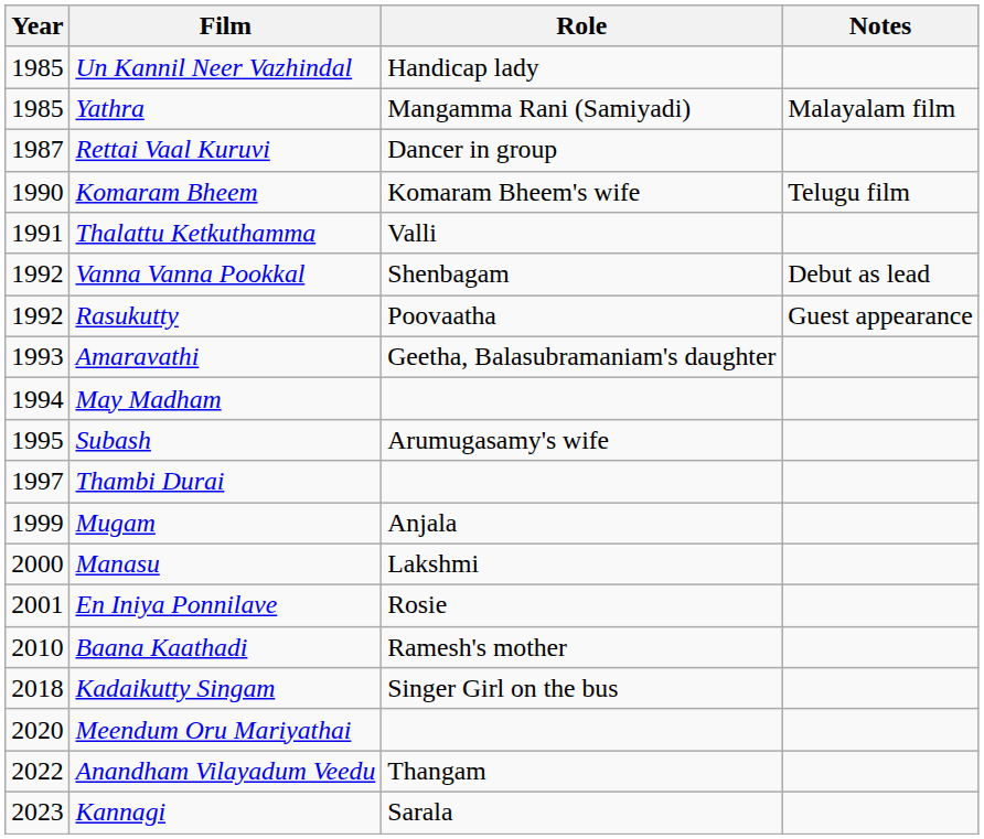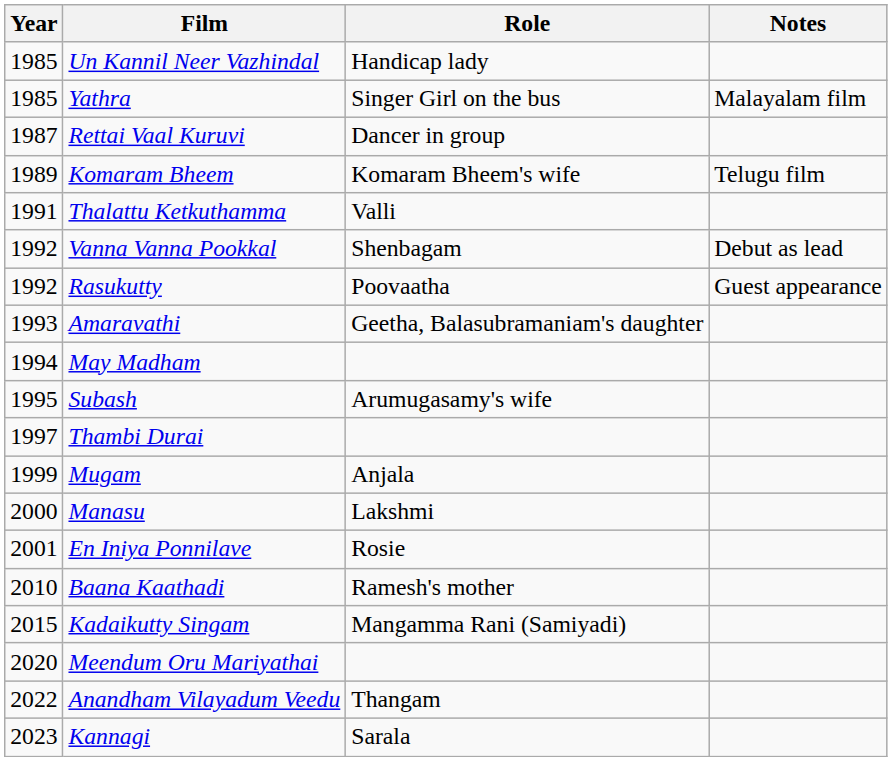Yathra | Role: Mangamma Rani (Samiyadi) -> Singer Girl on the bus
Komaram Bheem | Year: 1990 -> 1989
Kadaikutty Singam | Year: 2018 -> 2015
Kadaikutty Singam | Role: Singer Girl on the bus -> Mangamma Rani (Samiyadi)
